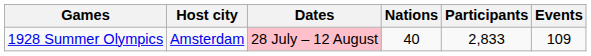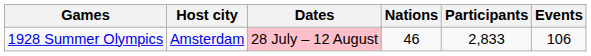1928 Summer Olympics | Nations: 40 -> 46
1928 Summer Olympics | Events: 109 -> 106
